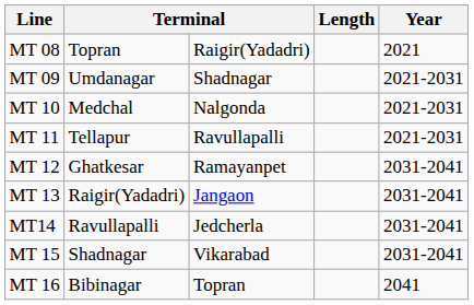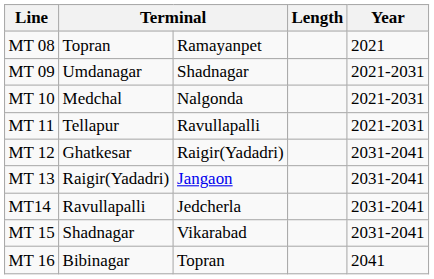MT 08 | column 3: Raigir(Yadadri) -> Ramayanpet
MT 12 | column 3: Ramayanpet -> Raigir(Yadadri)
